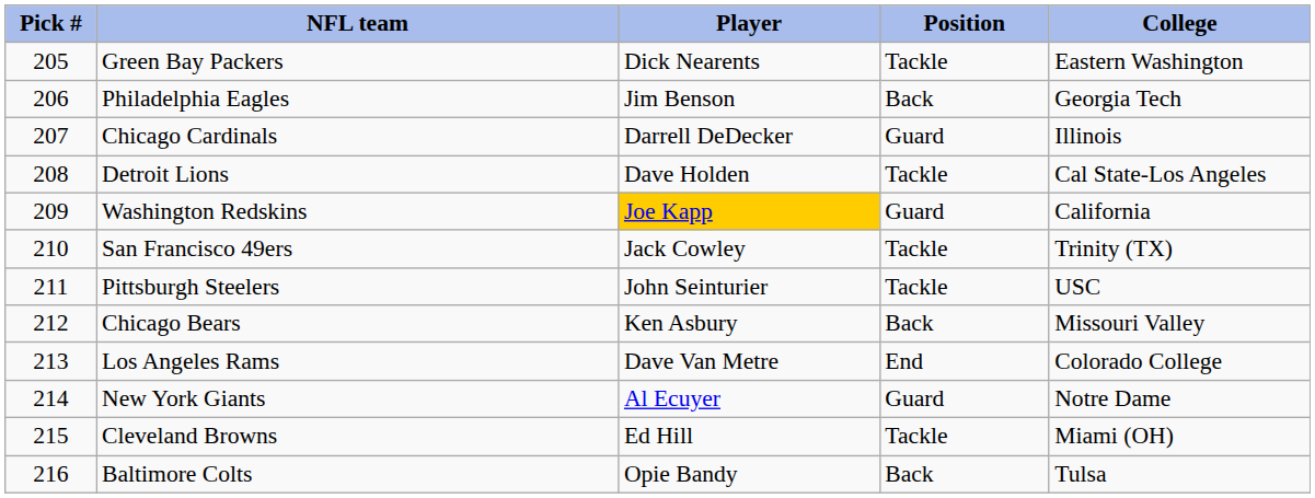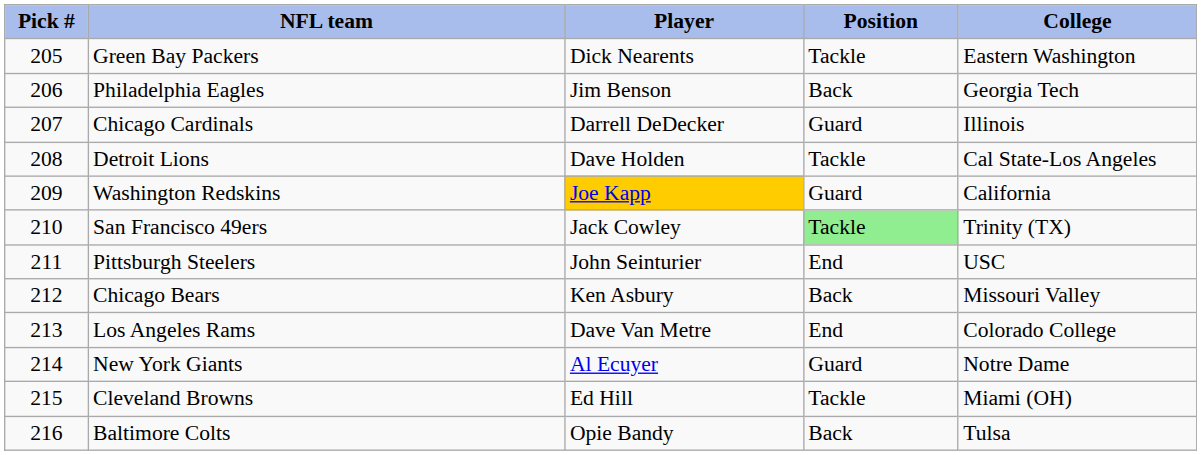San Francisco 49ers | Position: no background -> lightgreen background
Pittsburgh Steelers | Position: Tackle -> End
